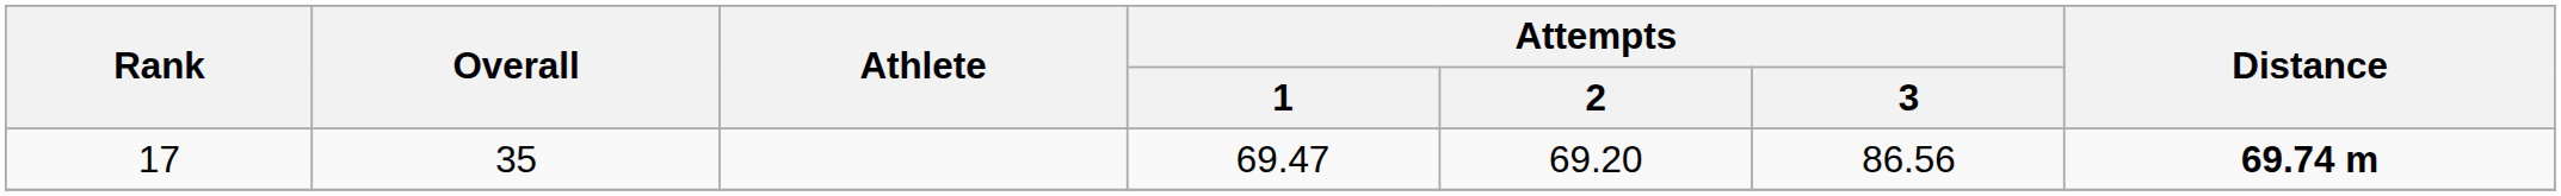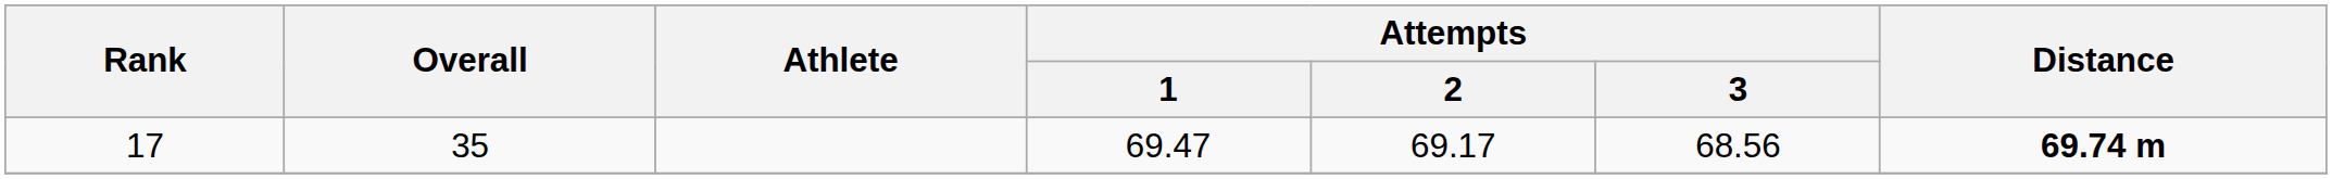17 | Attempts / 2: 69.20 -> 69.17
17 | Attempts / 3: 86.56 -> 68.56
